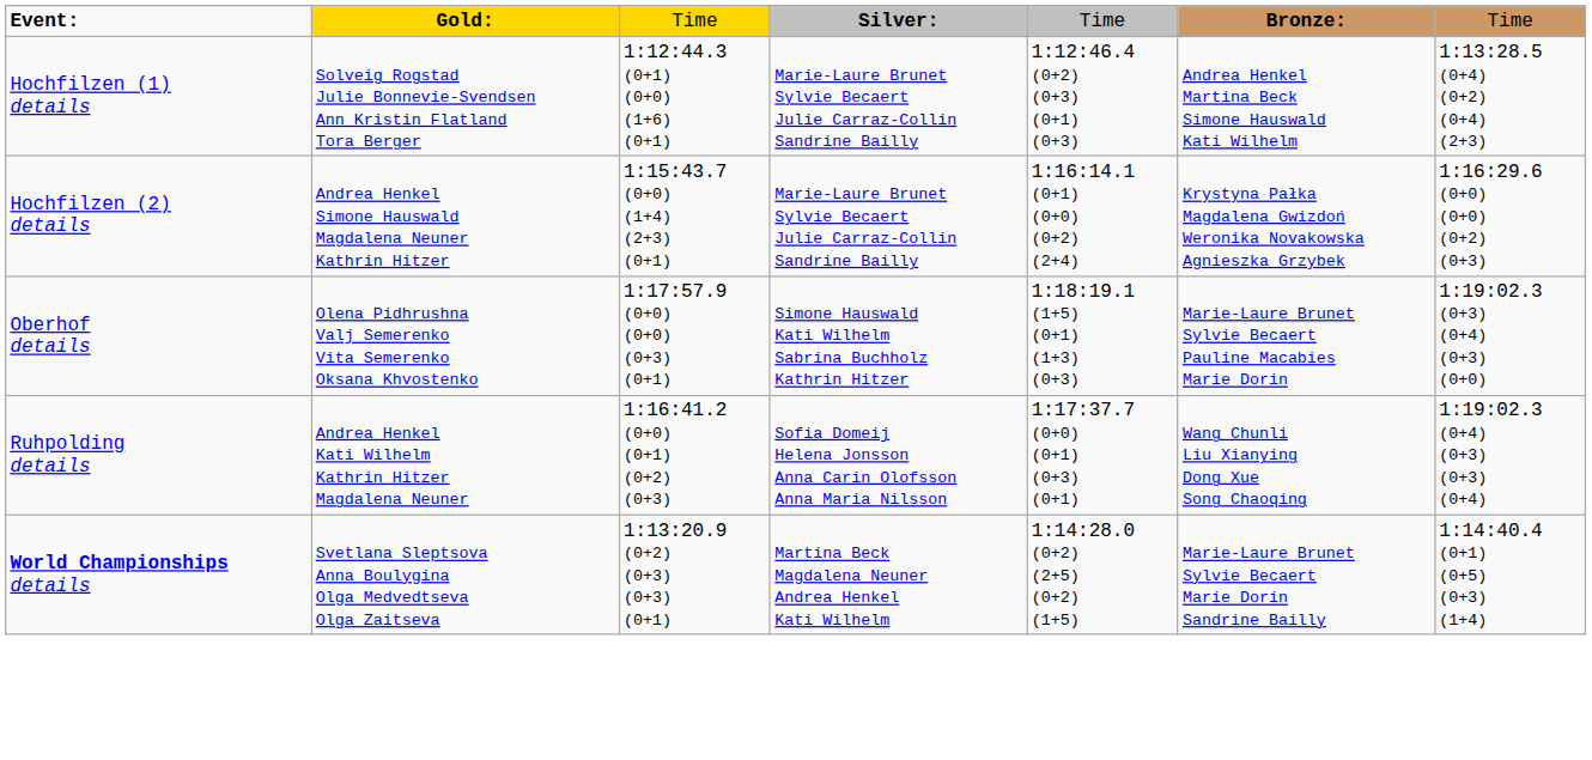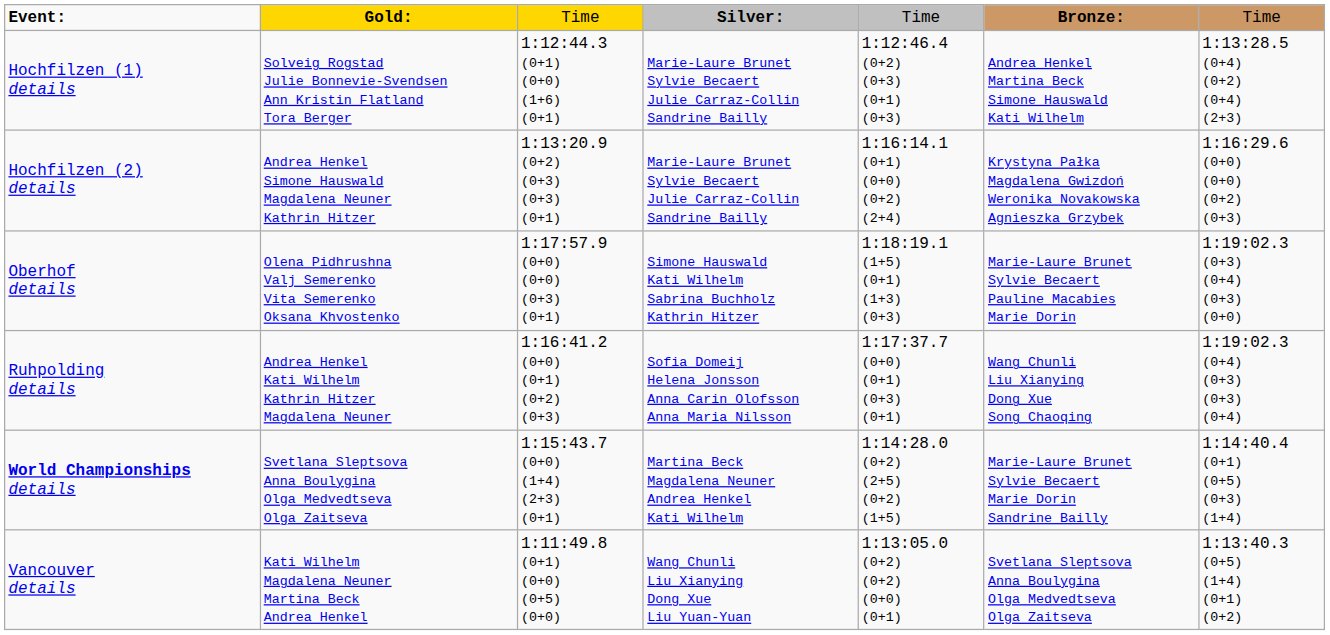Hochfilzen (2) details | column 3: 1:15:43.7 (0+0) (1+4) (2+3) (0+1) -> 1:13:20.9 (0+2) (0+3) (0+3) (0+1)
World Championships details | column 3: 1:13:20.9 (0+2) (0+3) (0+3) (0+1) -> 1:15:43.7 (0+0) (1+4) (2+3) (0+1)
+ row: Vancouver details | Kati Wilhelm Magdalena Neuner Martina Beck Andrea Henkel | 1:11:49.8 (0+1) (0+0) (0+5) (0+0) | Wang Chunli Liu Xianying Dong Xue Liu Yuan-Yuan | 1:13:05.0 (0+2) (0+2) (0+0) (0+1) | Svetlana Sleptsova Anna Boulygina Olga Medvedtseva Olga Zaitseva | 1:13:40.3 (0+5) (1+4) (0+1) (0+2)
